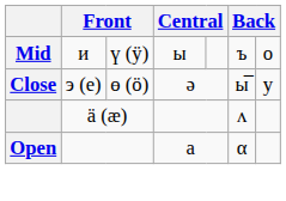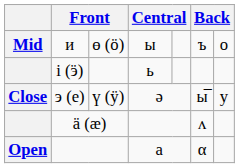и | column 3: ү (ӱ) -> ө (ӧ)
+ row: і (ӭ) | ь
э (е) | column 3: ө (ӧ) -> ү (ӱ)
